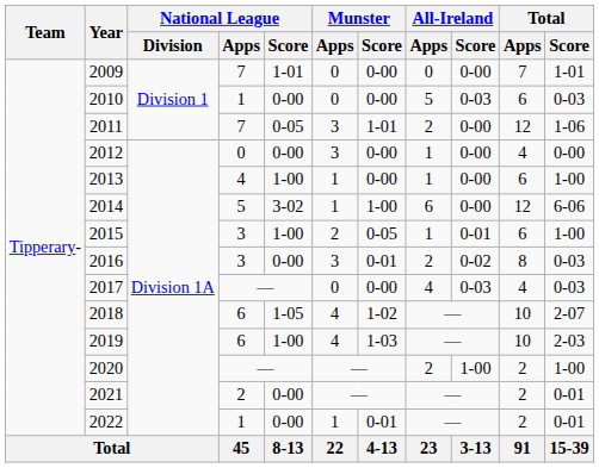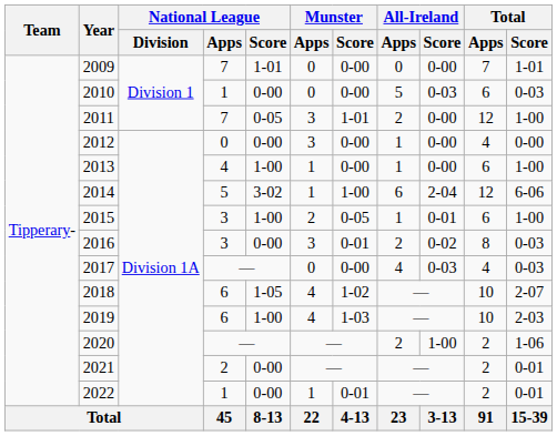2011 | Total / Score: 1-06 -> 1-00
2014 | All-Ireland / Score: 0-00 -> 2-04
2020 | Total / Score: 1-00 -> 1-06
